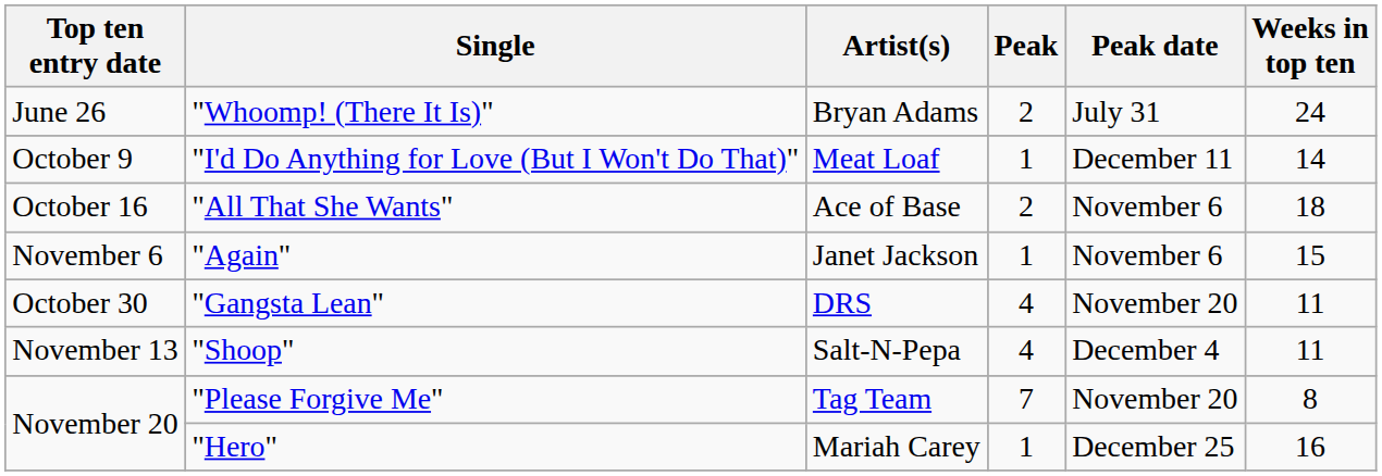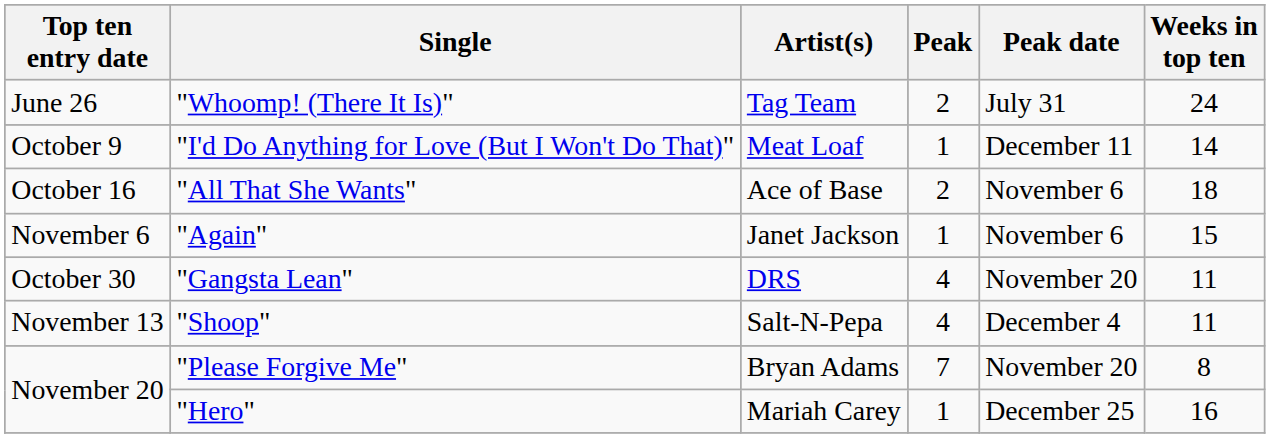"Whoomp! (There It Is)" | Artist(s): Bryan Adams -> Tag Team
"Please Forgive Me" | Artist(s): Tag Team -> Bryan Adams
